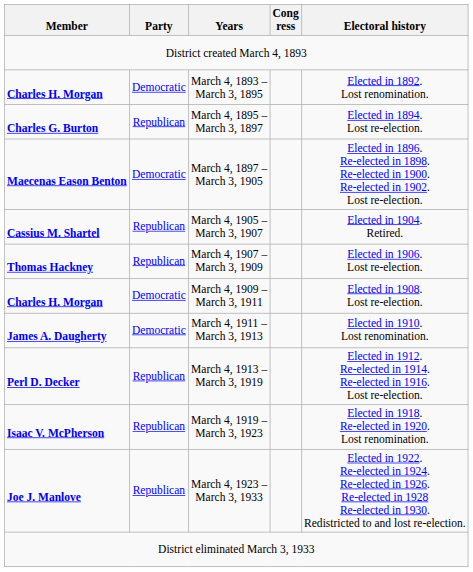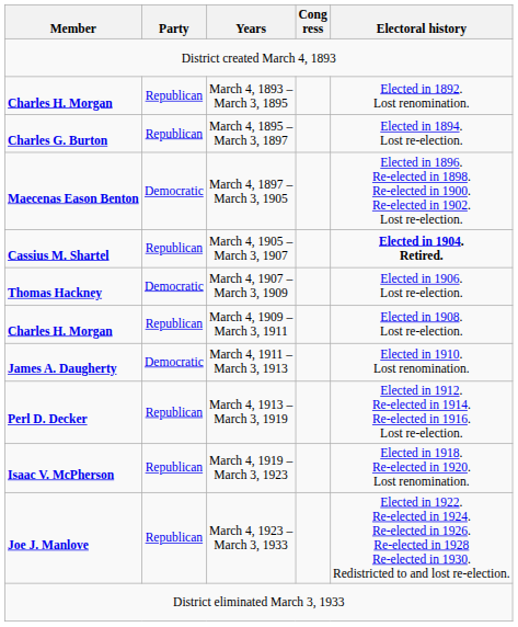March 4, 1893 – March 3, 1895 | Party: Democratic -> Republican
March 4, 1905 – March 3, 1907 | Electoral history: normal -> bold
March 4, 1907 – March 3, 1909 | Party: Republican -> Democratic
March 4, 1909 – March 3, 1911 | Party: Democratic -> Republican
